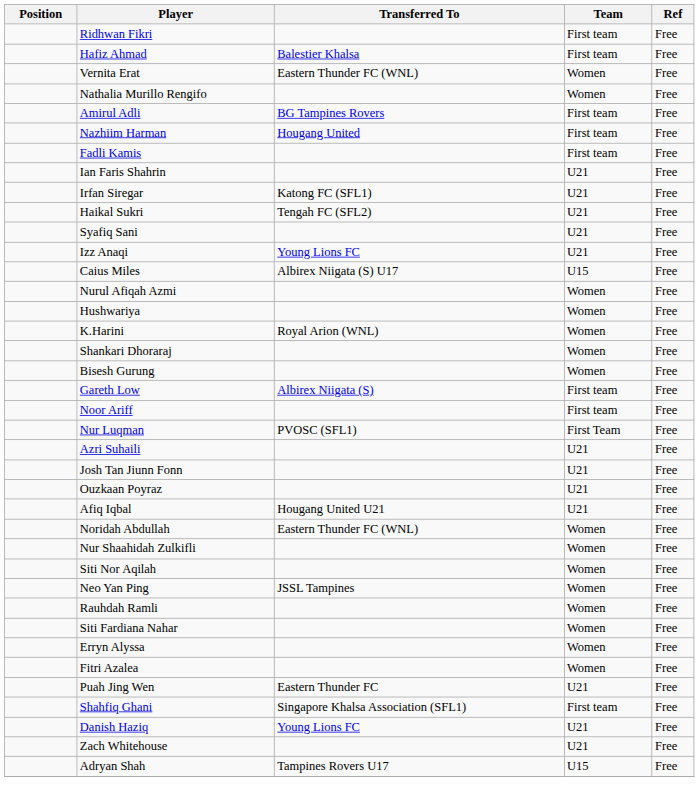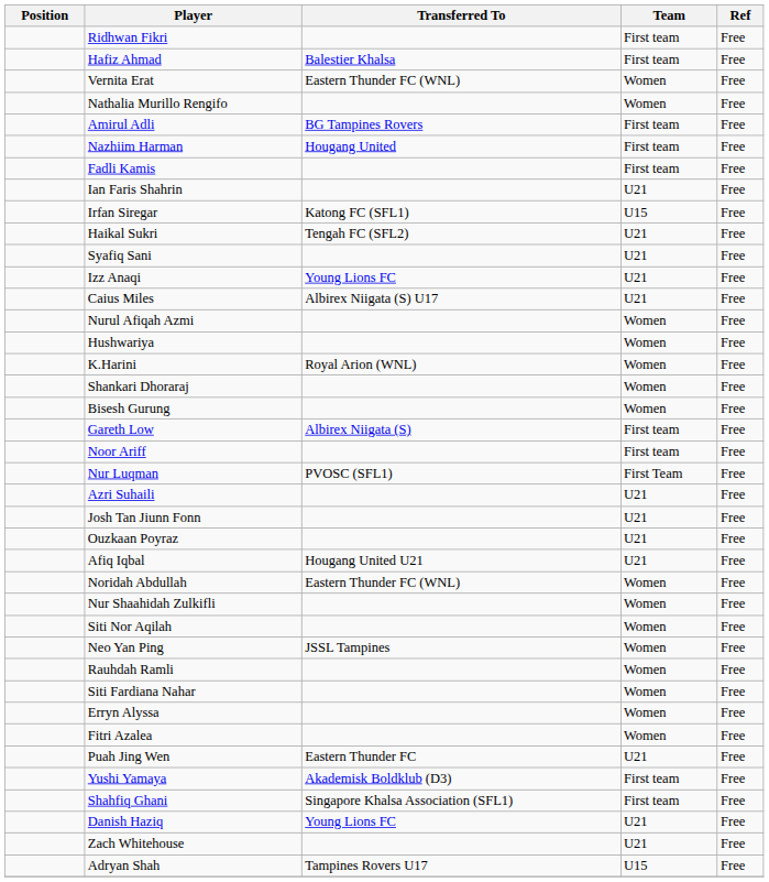Irfan Siregar | Team: U21 -> U15
Caius Miles | Team: U15 -> U21
+ row: Yushi Yamaya | Akademisk Boldklub (D3) | First team | Free
